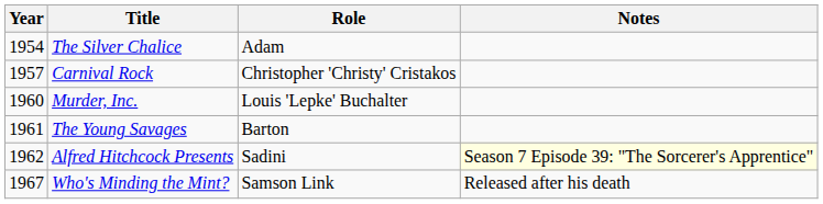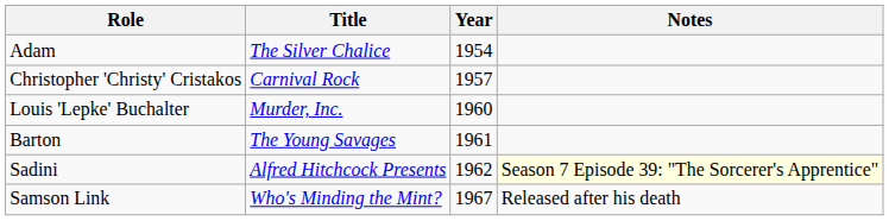columns swapped: Year <-> Role
